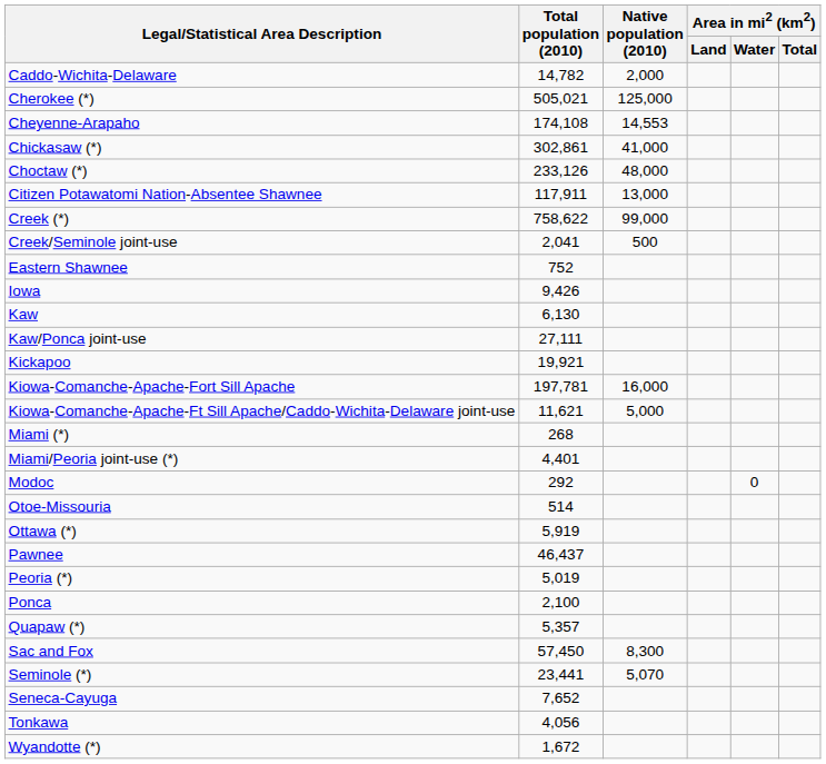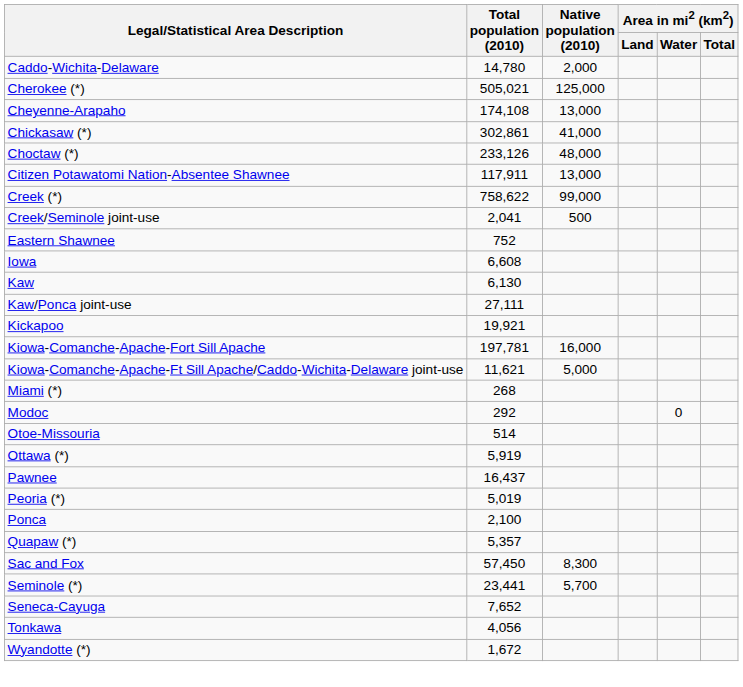Caddo-Wichita-Delaware | Total population (2010): 14,782 -> 14,780
Cheyenne-Arapaho | Native population (2010): 14,553 -> 13,000
Iowa | Total population (2010): 9,426 -> 6,608
- row: Miami/Peoria joint-use (*) | 4,401
Pawnee | Total population (2010): 46,437 -> 16,437
Seminole (*) | Native population (2010): 5,070 -> 5,700
